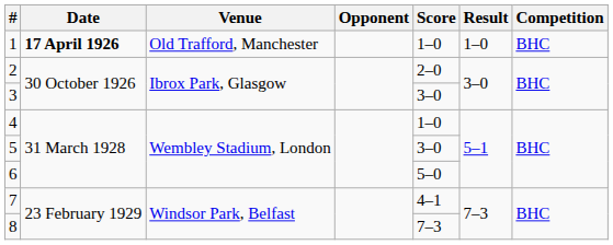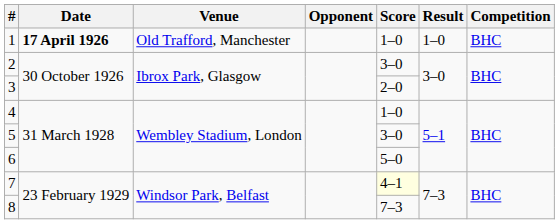2 | Score: 2–0 -> 3–0
3 | Score: 3–0 -> 2–0
7 | Score: no background -> lightyellow background
